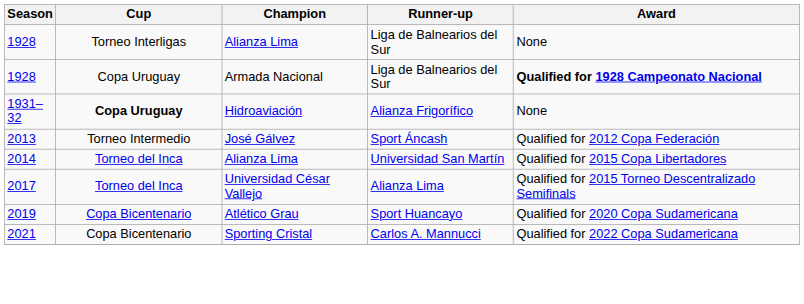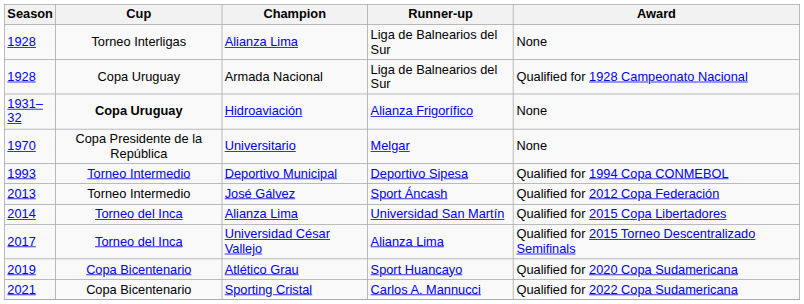Armada Nacional | Award: bold -> normal
+ row: 1970 | Copa Presidente de la República | Universitario | Melgar | None
+ row: 1993 | Torneo Intermedio | Deportivo Municipal | Deportivo Sipesa | Qualified for 1994 Copa CONMEBOL
